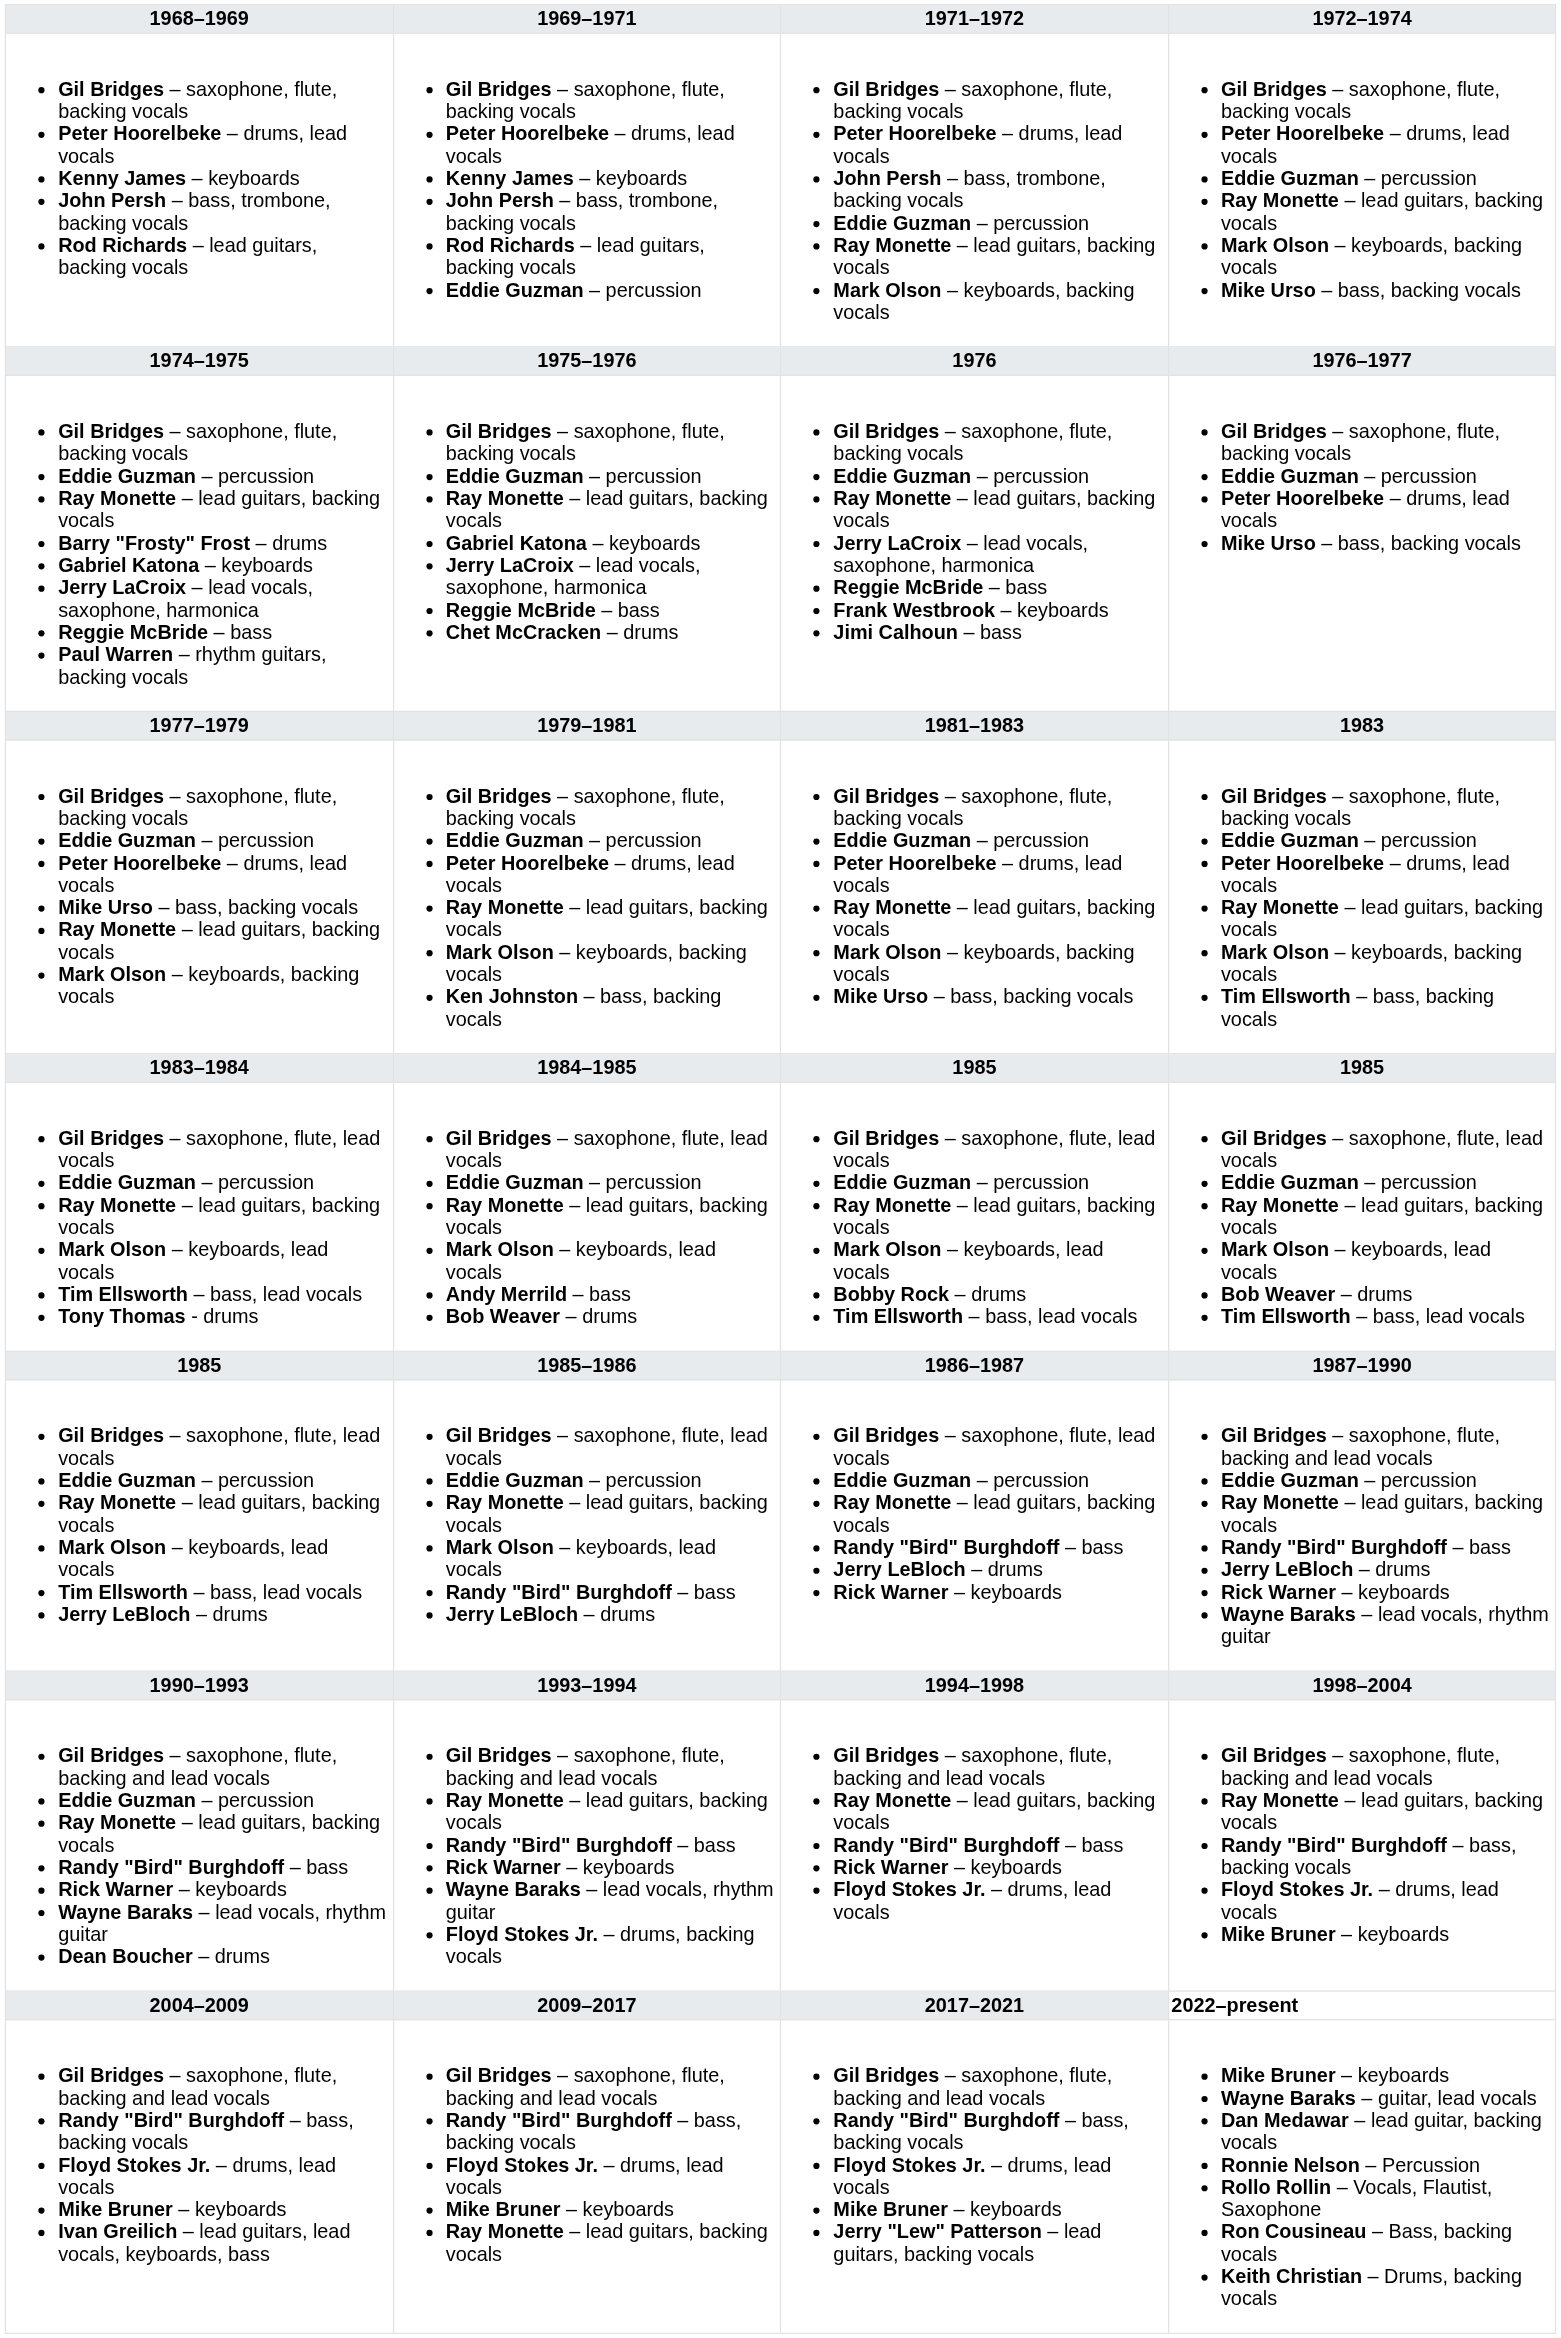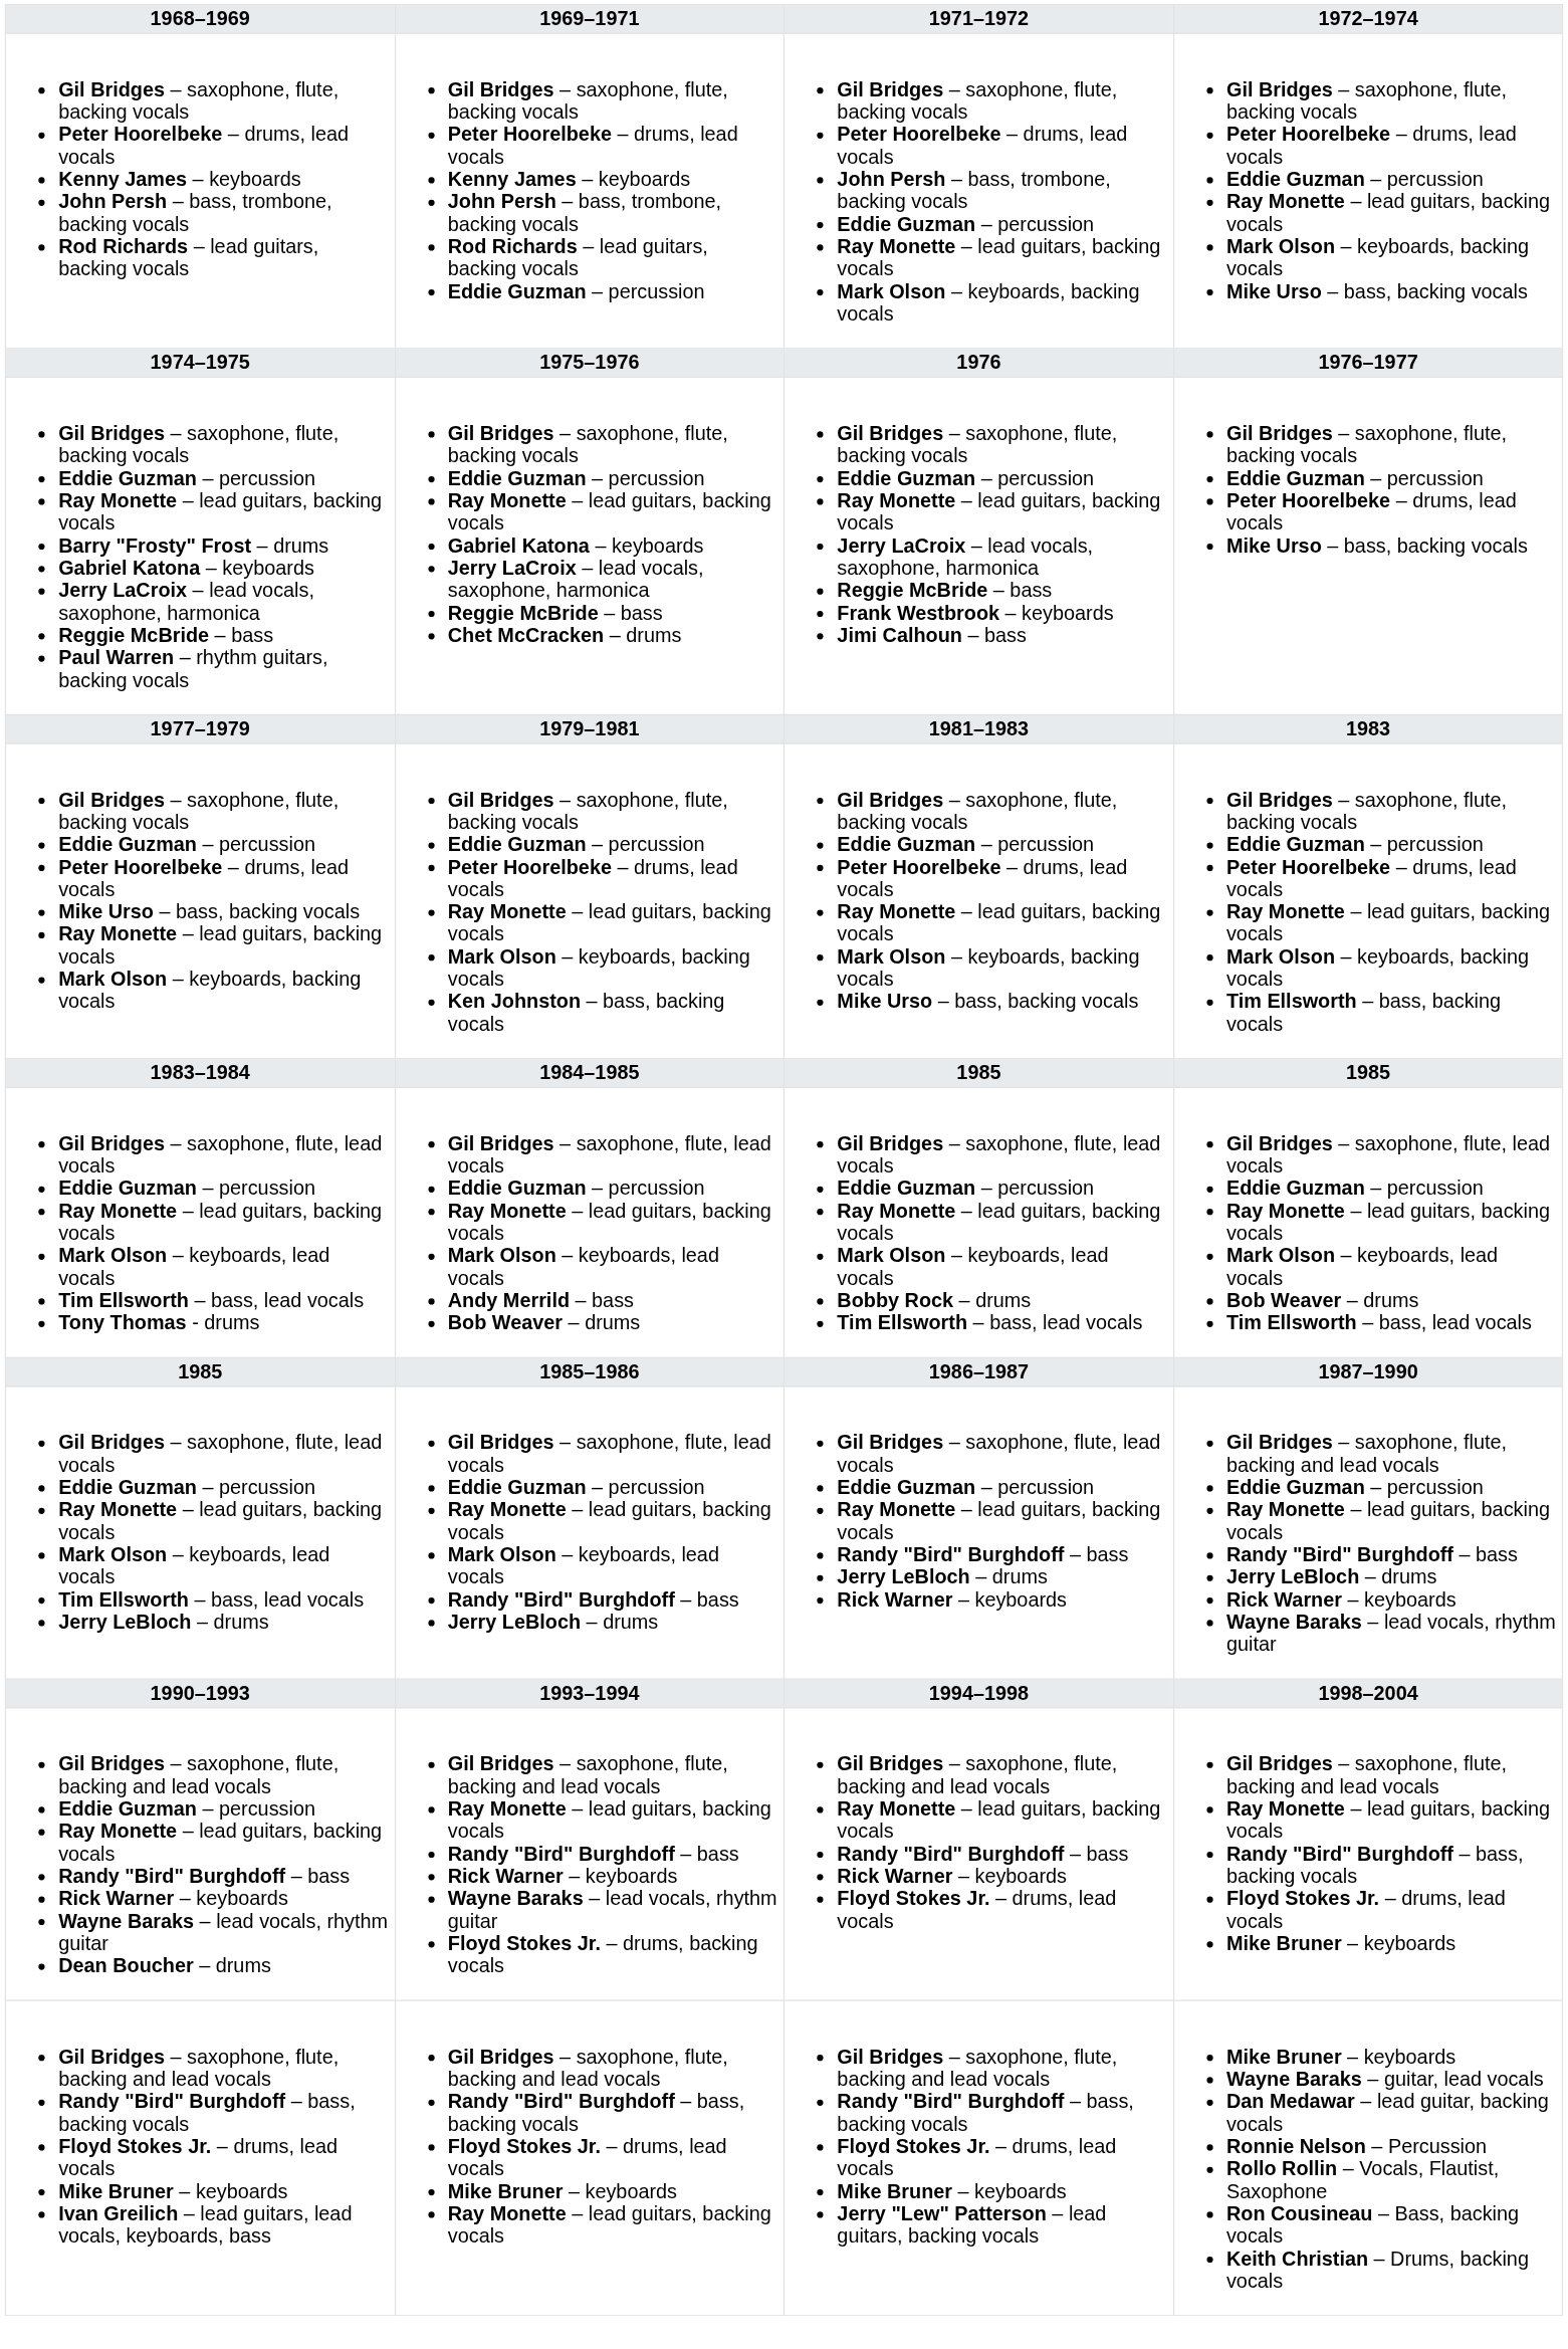- row: 2004–2009 | 2009–2017 | 2017–2021 | 2022–present
